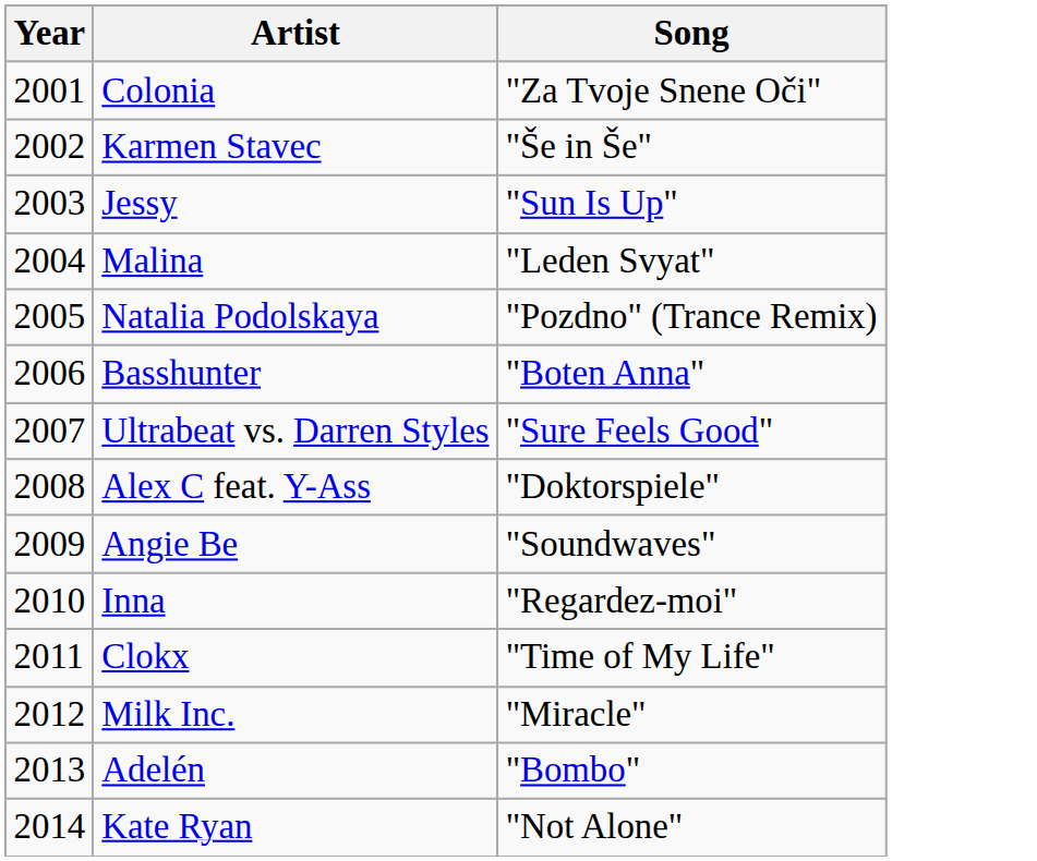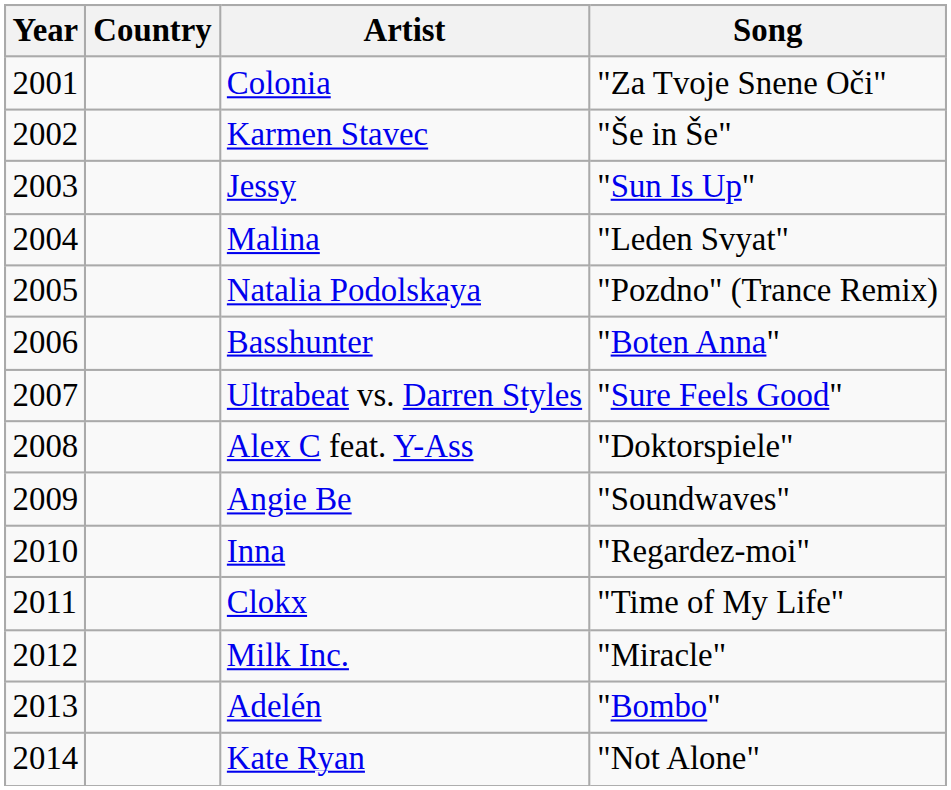+ column: Country
